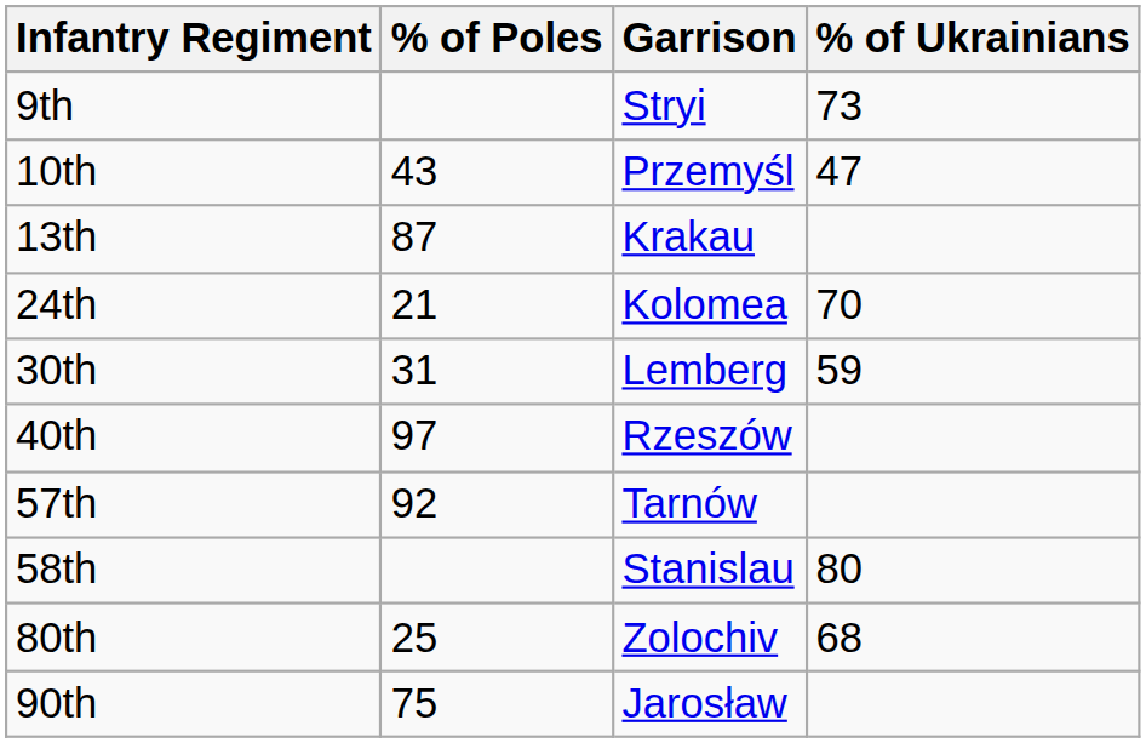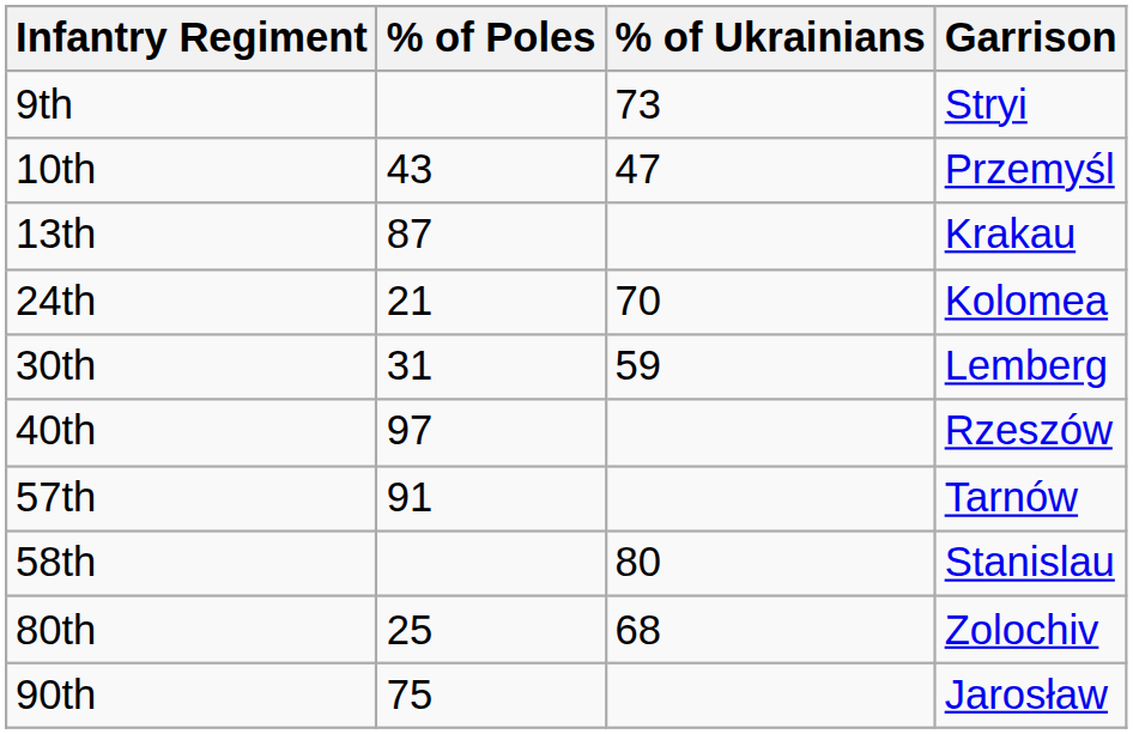columns swapped: % of Ukrainians <-> Garrison
57th | % of Poles: 92 -> 91
